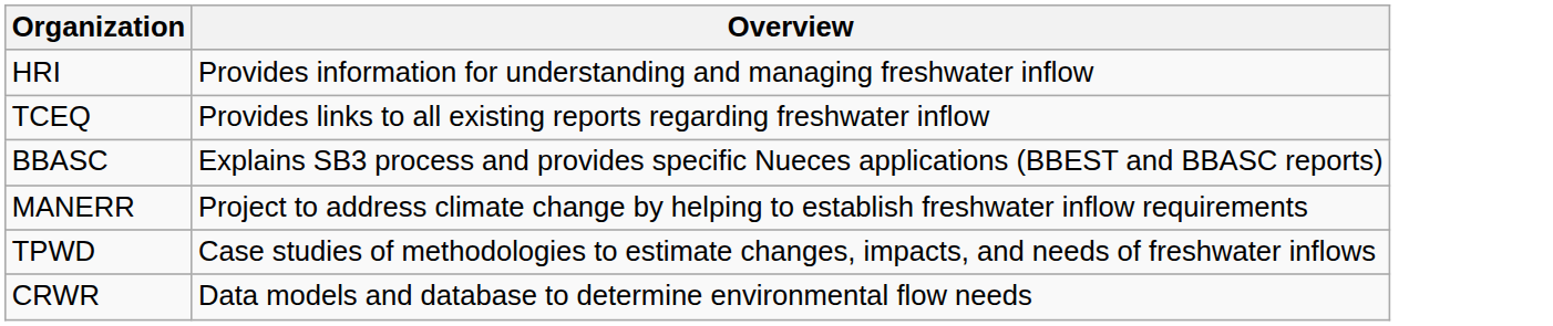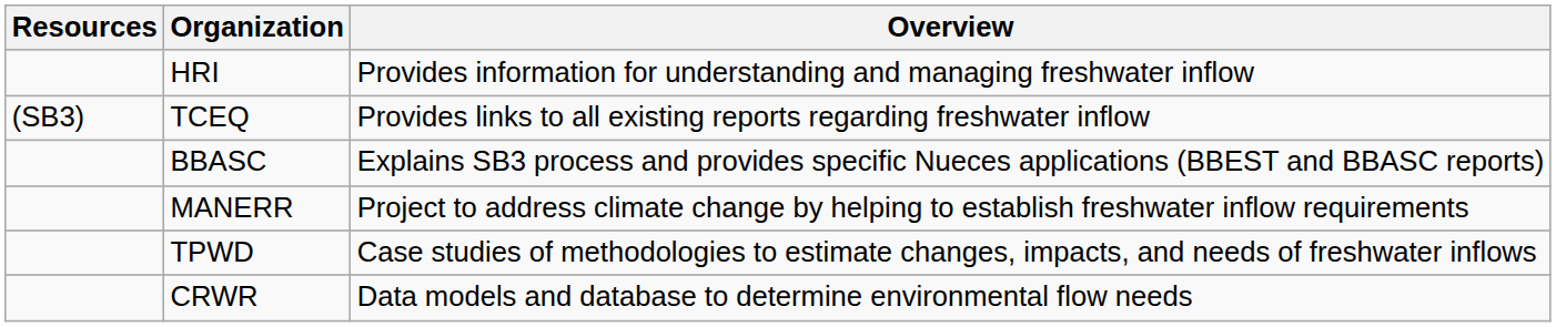+ column: Resources | (SB3)
